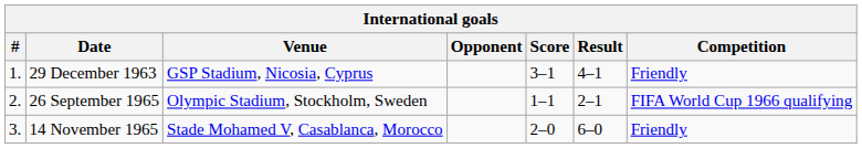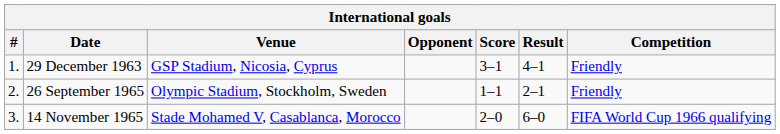26 September 1965 | Competition: FIFA World Cup 1966 qualifying -> Friendly
14 November 1965 | Competition: Friendly -> FIFA World Cup 1966 qualifying
